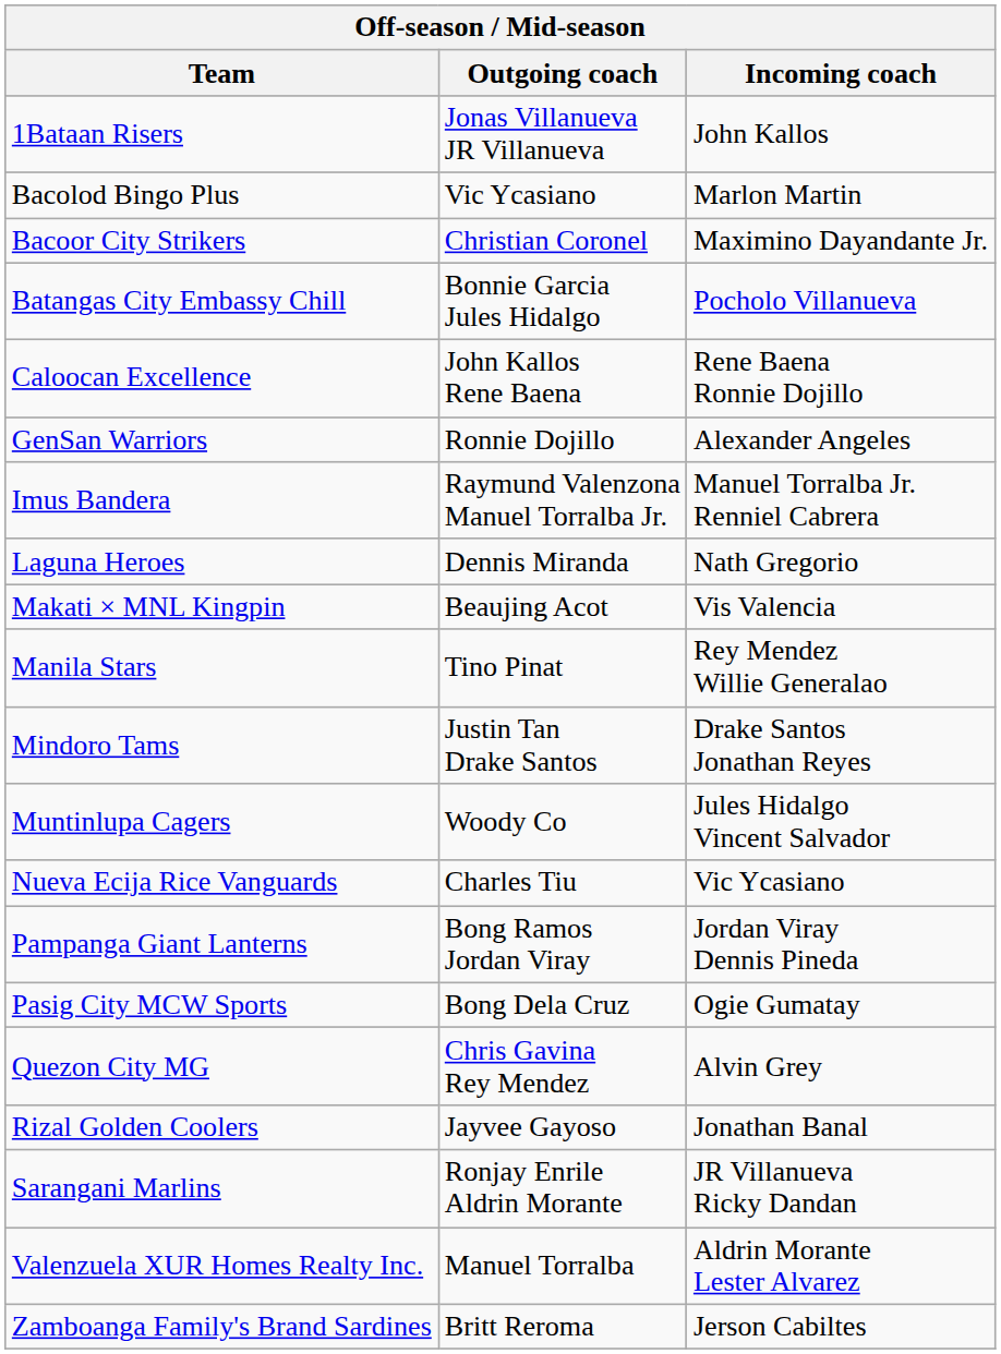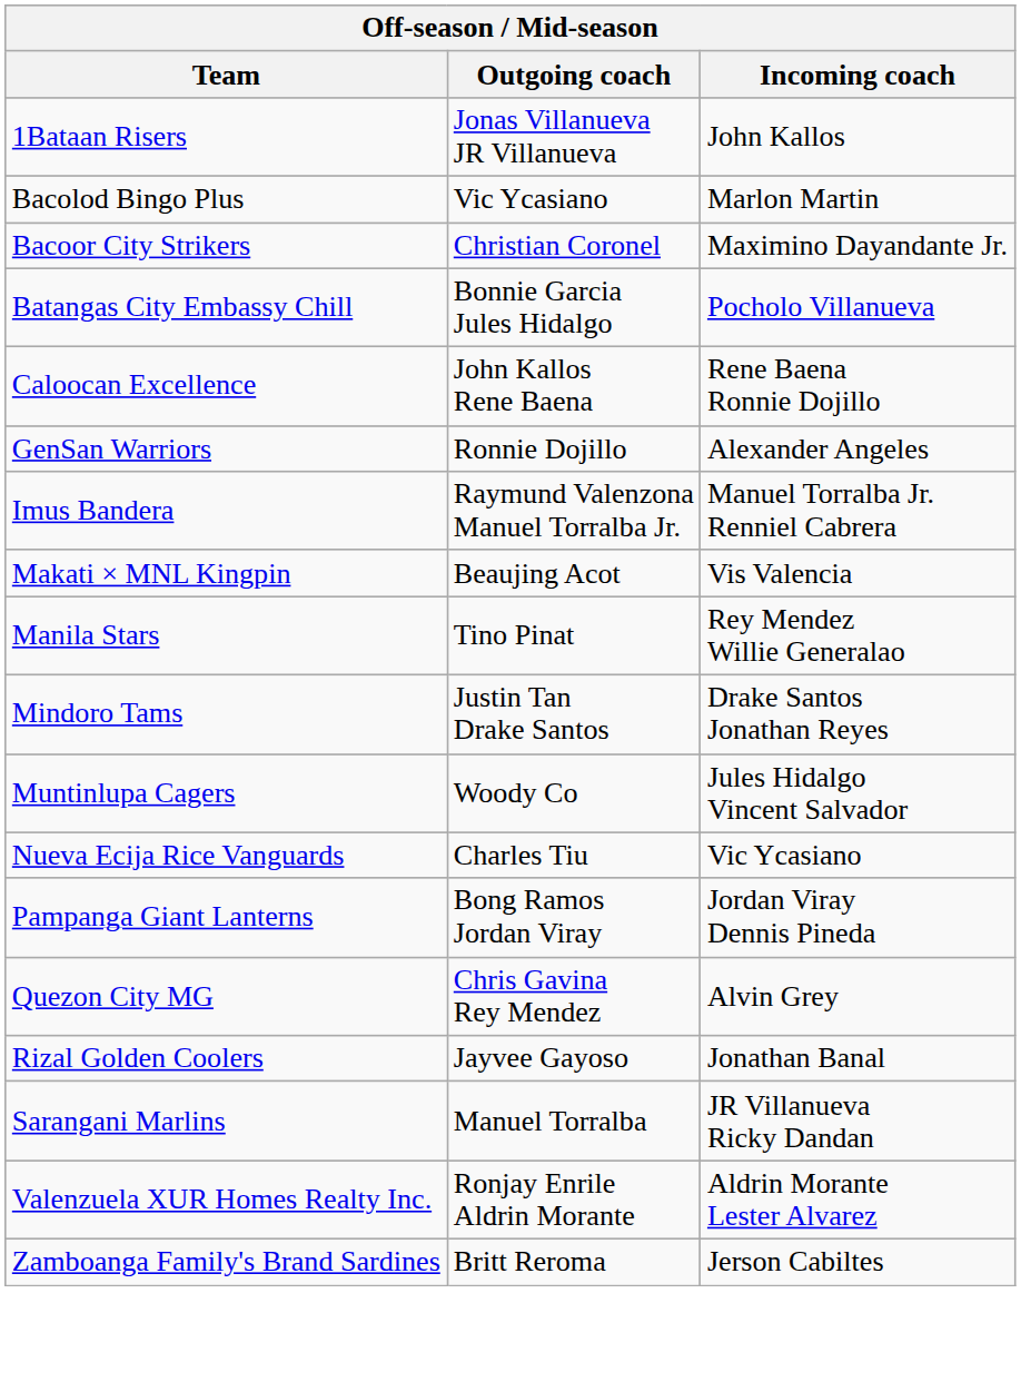- row: Laguna Heroes | Dennis Miranda | Nath Gregorio
- row: Pasig City MCW Sports | Bong Dela Cruz | Ogie Gumatay
Sarangani Marlins | Outgoing coach: Ronjay Enrile Aldrin Morante -> Manuel Torralba
Valenzuela XUR Homes Realty Inc. | Outgoing coach: Manuel Torralba -> Ronjay Enrile Aldrin Morante
